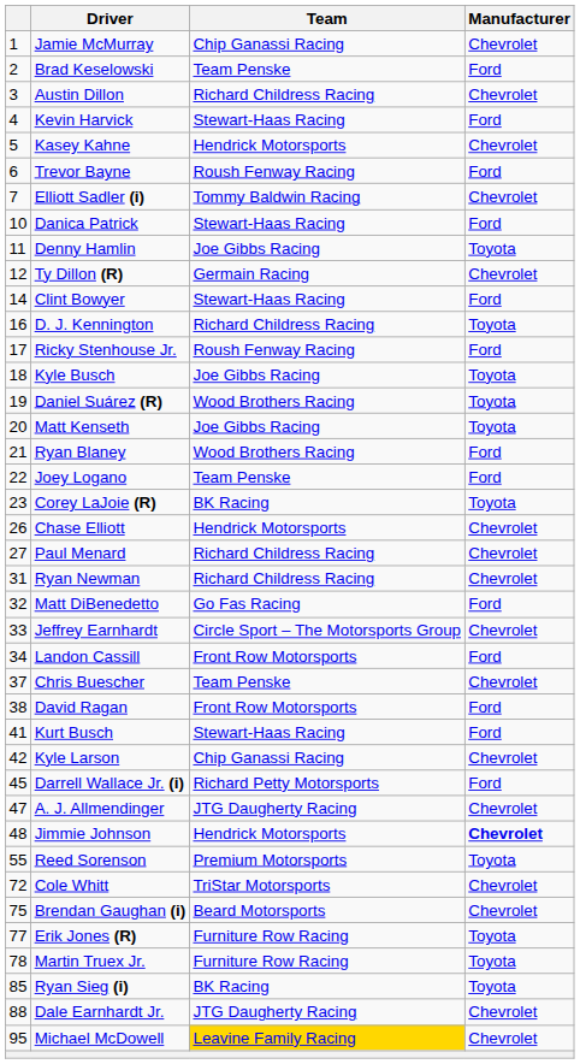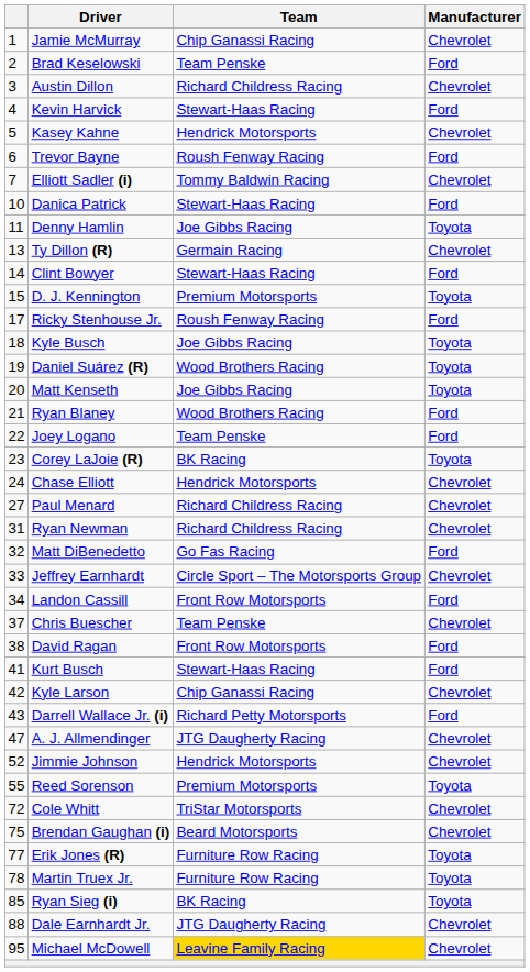Ty Dillon (R) | column 1: 12 -> 13
D. J. Kennington | column 1: 16 -> 15
D. J. Kennington | Team: Richard Childress Racing -> Premium Motorsports
Chase Elliott | column 1: 26 -> 24
Darrell Wallace Jr. (i) | column 1: 45 -> 43
Jimmie Johnson | column 1: 48 -> 52
Jimmie Johnson | Manufacturer: bold -> normal
